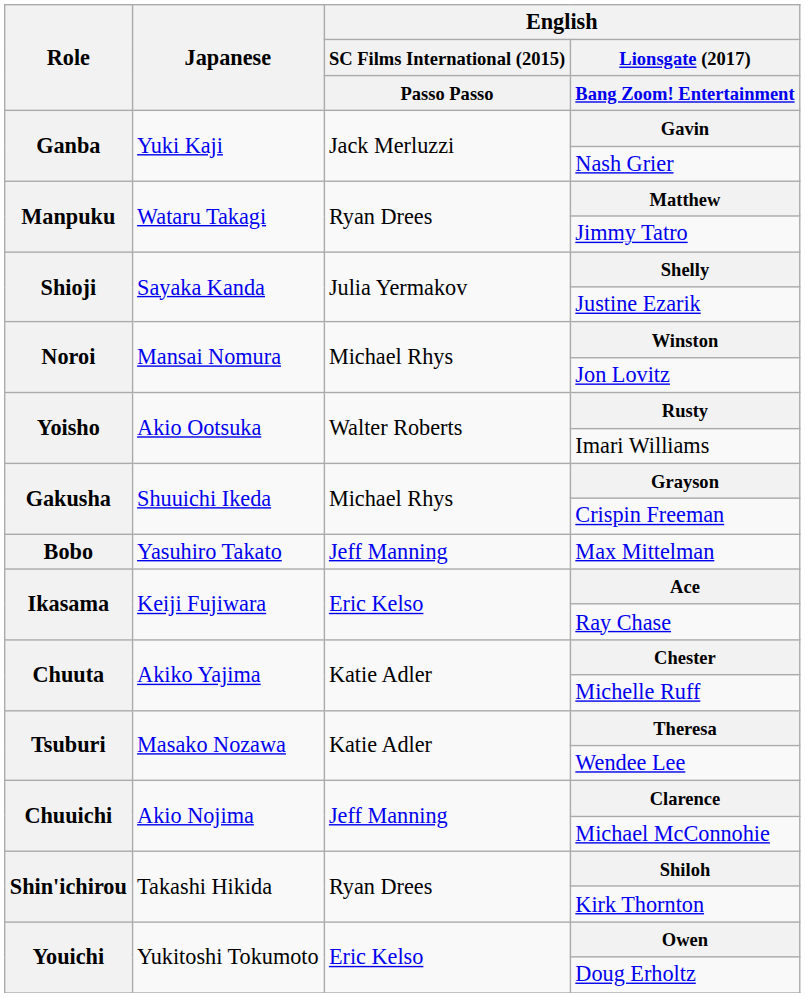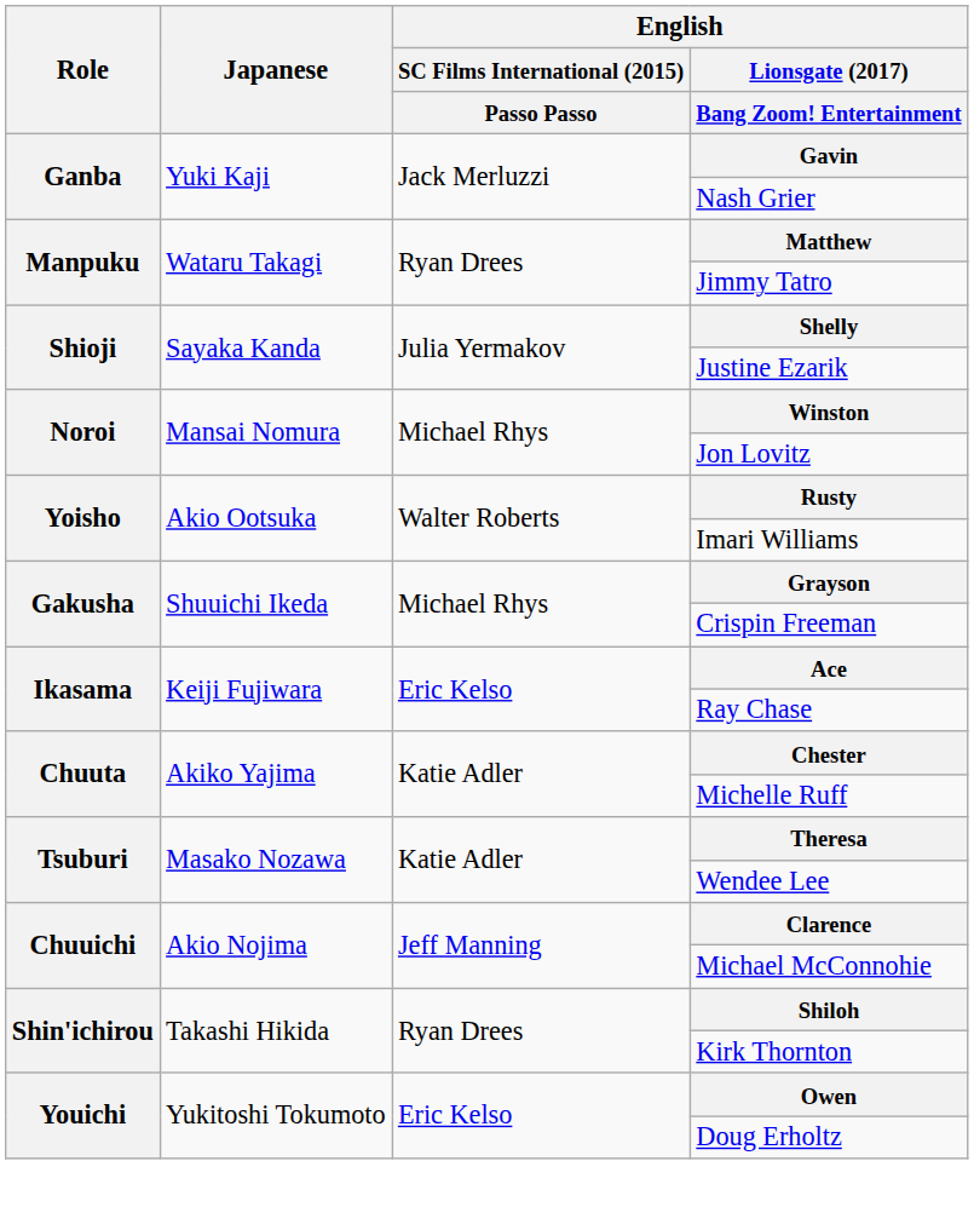- row: Bobo | Yasuhiro Takato | Jeff Manning | Max Mittelman
